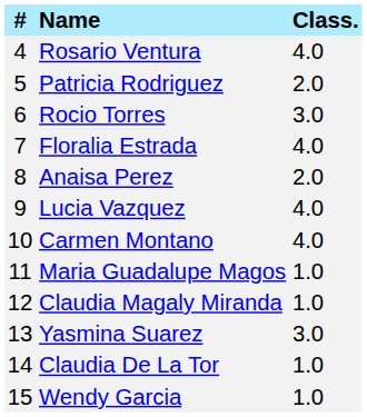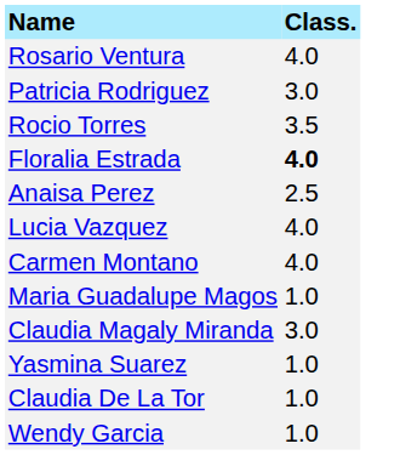- column: # | 4 | 5 | 6 | 7 | 8 | 9 | 10 | 11 | 12 | 13 | 14 | 15
Patricia Rodriguez | Class.: 2.0 -> 3.0
Rocio Torres | Class.: 3.0 -> 3.5
Floralia Estrada | Class.: normal -> bold
Anaisa Perez | Class.: 2.0 -> 2.5
Claudia Magaly Miranda | Class.: 1.0 -> 3.0
Yasmina Suarez | Class.: 3.0 -> 1.0
